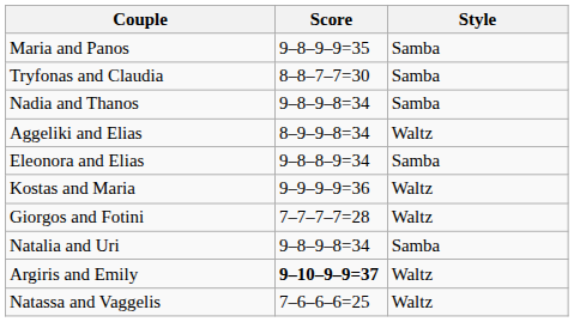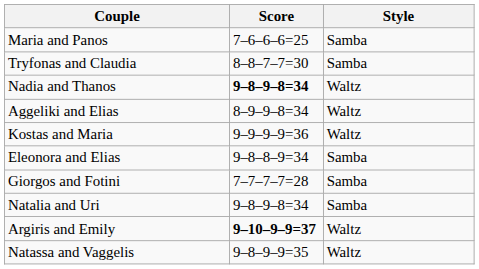Maria and Panos | Score: 9–8–9–9=35 -> 7–6–6–6=25
Nadia and Thanos | Score: normal -> bold
Nadia and Thanos | Style: Samba -> Waltz
rows swapped: Kostas and Maria <-> Eleonora and Elias
Giorgos and Fotini | Style: Waltz -> Samba
Natassa and Vaggelis | Score: 7–6–6–6=25 -> 9–8–9–9=35
